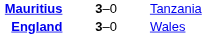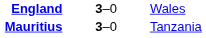rows swapped: England <-> Mauritius
